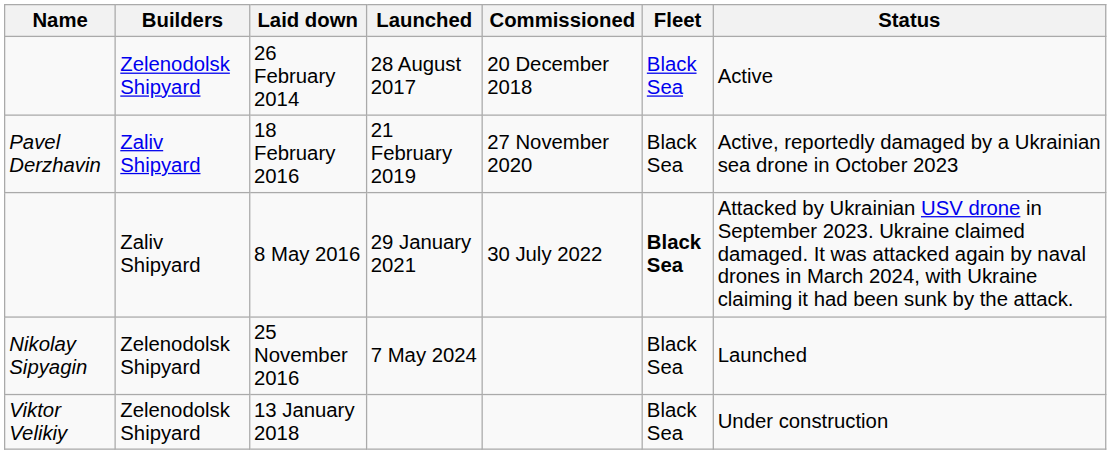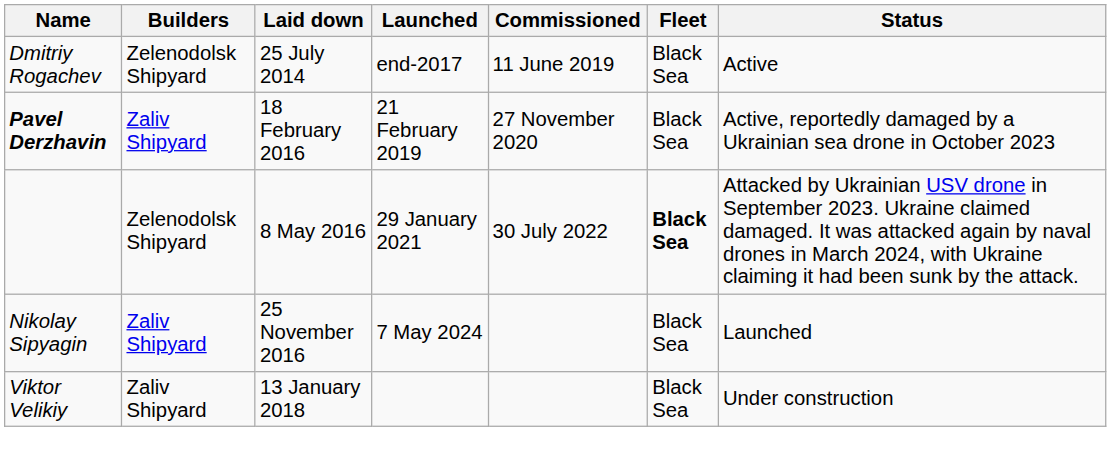- row: Zelenodolsk Shipyard | 26 February 2014 | 28 August 2017 | 20 December 2018 | Black Sea | Active
+ row: Dmitriy Rogachev | Zelenodolsk Shipyard | 25 July 2014 | end-2017 | 11 June 2019 | Black Sea | Active
18 February 2016 | Name: normal -> bold
8 May 2016 | Builders: Zaliv Shipyard -> Zelenodolsk Shipyard
25 November 2016 | Builders: Zelenodolsk Shipyard -> Zaliv Shipyard
13 January 2018 | Builders: Zelenodolsk Shipyard -> Zaliv Shipyard
